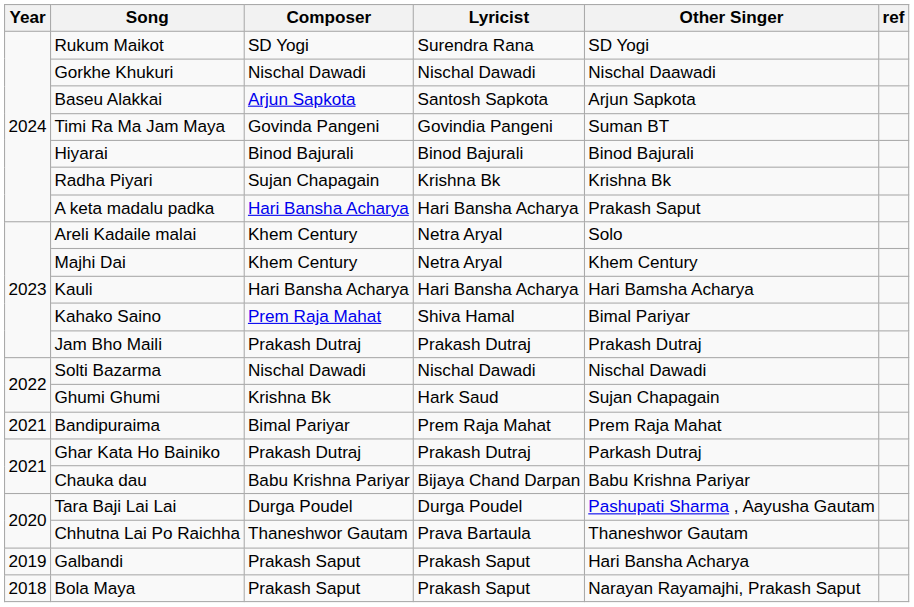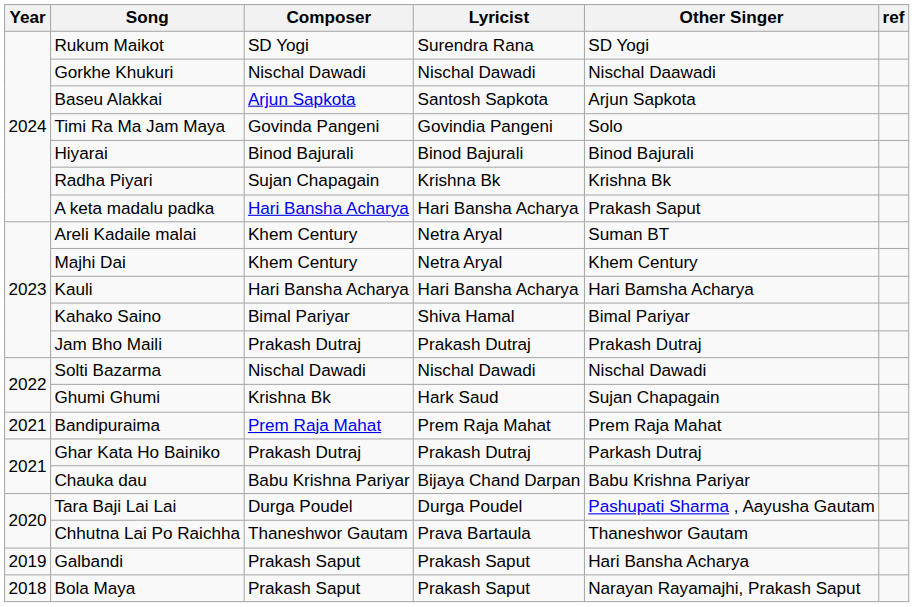Timi Ra Ma Jam Maya | Other Singer: Suman BT -> Solo
Areli Kadaile malai | Other Singer: Solo -> Suman BT
Kahako Saino | Composer: Prem Raja Mahat -> Bimal Pariyar
Bandipuraima | Composer: Bimal Pariyar -> Prem Raja Mahat
